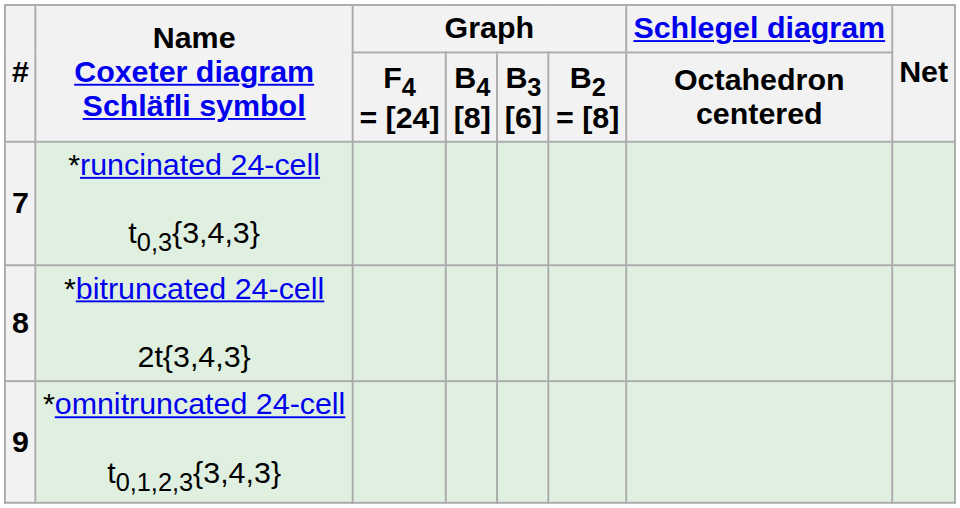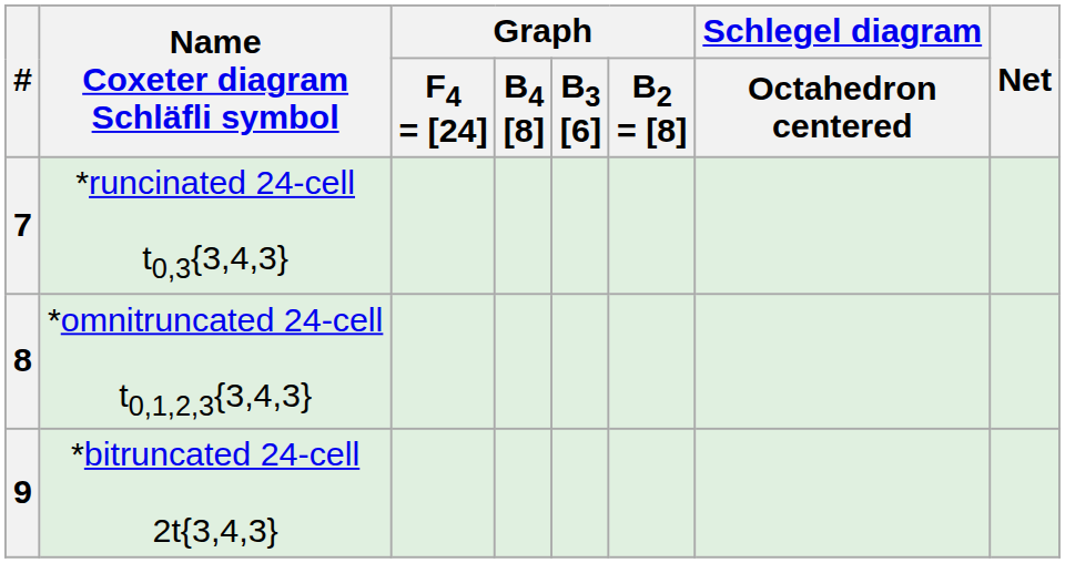8 | Name Coxeter diagram Schläfli symbol: *bitruncated 24-cell 2t{3,4,3} -> *omnitruncated 24-cell t0,1,2,3{3,4,3}
9 | Name Coxeter diagram Schläfli symbol: *omnitruncated 24-cell t0,1,2,3{3,4,3} -> *bitruncated 24-cell 2t{3,4,3}
